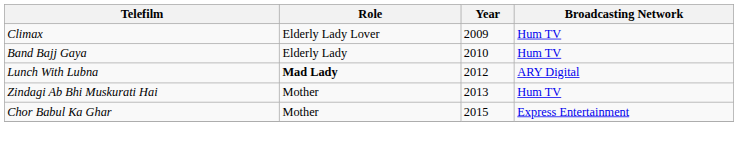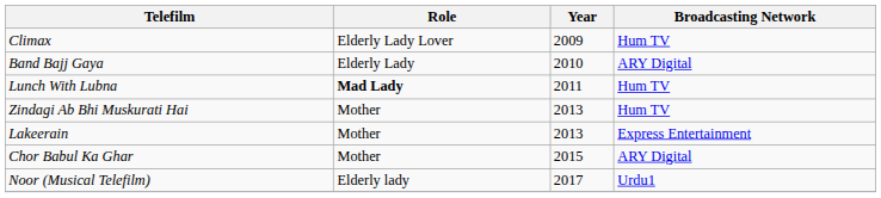Band Bajj Gaya | Broadcasting Network: Hum TV -> ARY Digital
Lunch With Lubna | Year: 2012 -> 2011
Lunch With Lubna | Broadcasting Network: ARY Digital -> Hum TV
+ row: Lakeerain | Mother | 2013 | Express Entertainment
Chor Babul Ka Ghar | Broadcasting Network: Express Entertainment -> ARY Digital
+ row: Noor (Musical Telefilm) | Elderly lady | 2017 | Urdu1
